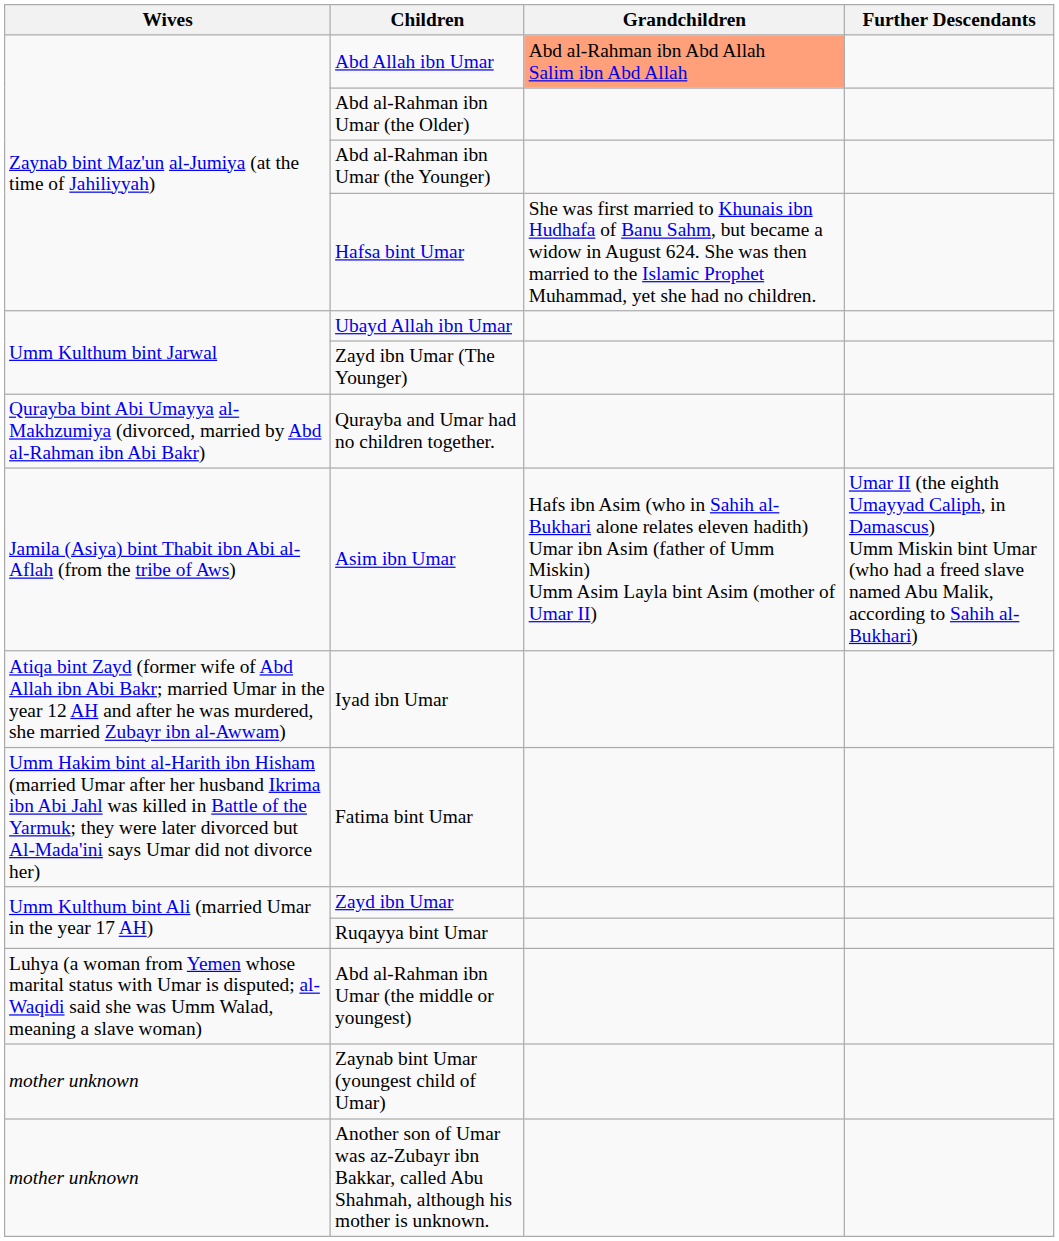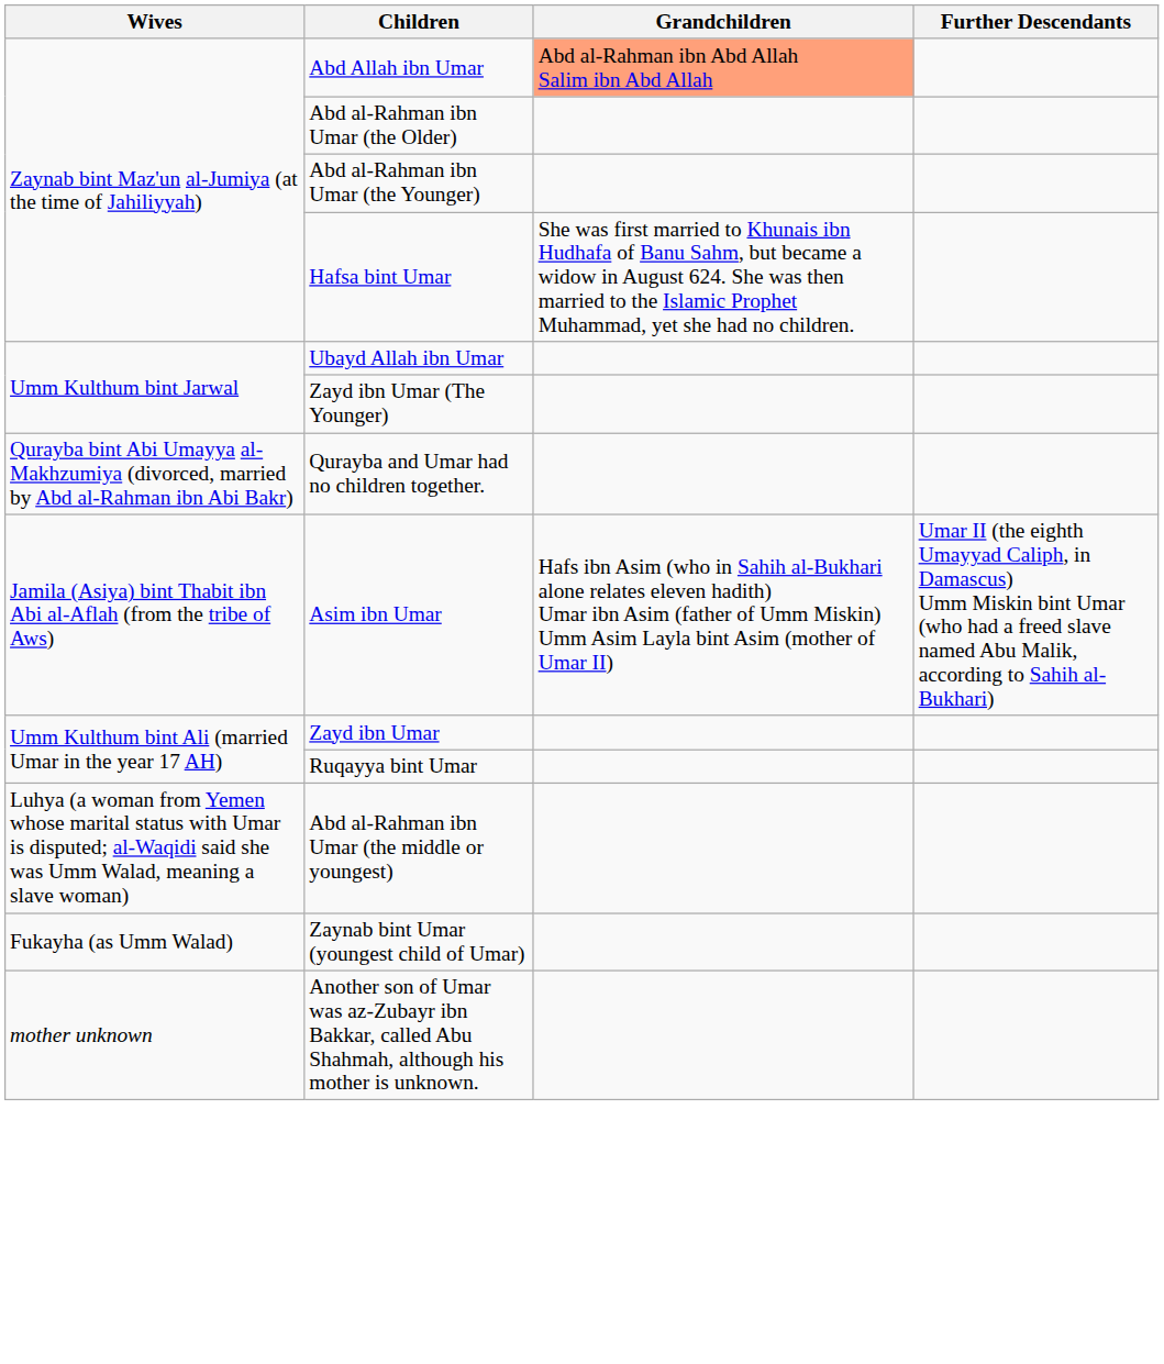- row: Atiqa bint Zayd (former wife of Abd Allah ibn Abi Bakr; married Umar in the year 12 AH and after he was murdered, she married Zubayr ibn al-Awwam) | Iyad ibn Umar
- row: Umm Hakim bint al-Harith ibn Hisham (married Umar after her husband Ikrima ibn Abi Jahl was killed in Battle of the Yarmuk; they were later divorced but Al-Mada'ini says Umar did not divorce her) | Fatima bint Umar
Zaynab bint Umar (youngest child of Umar) | Wives: mother unknown -> Fukayha (as Umm Walad)
